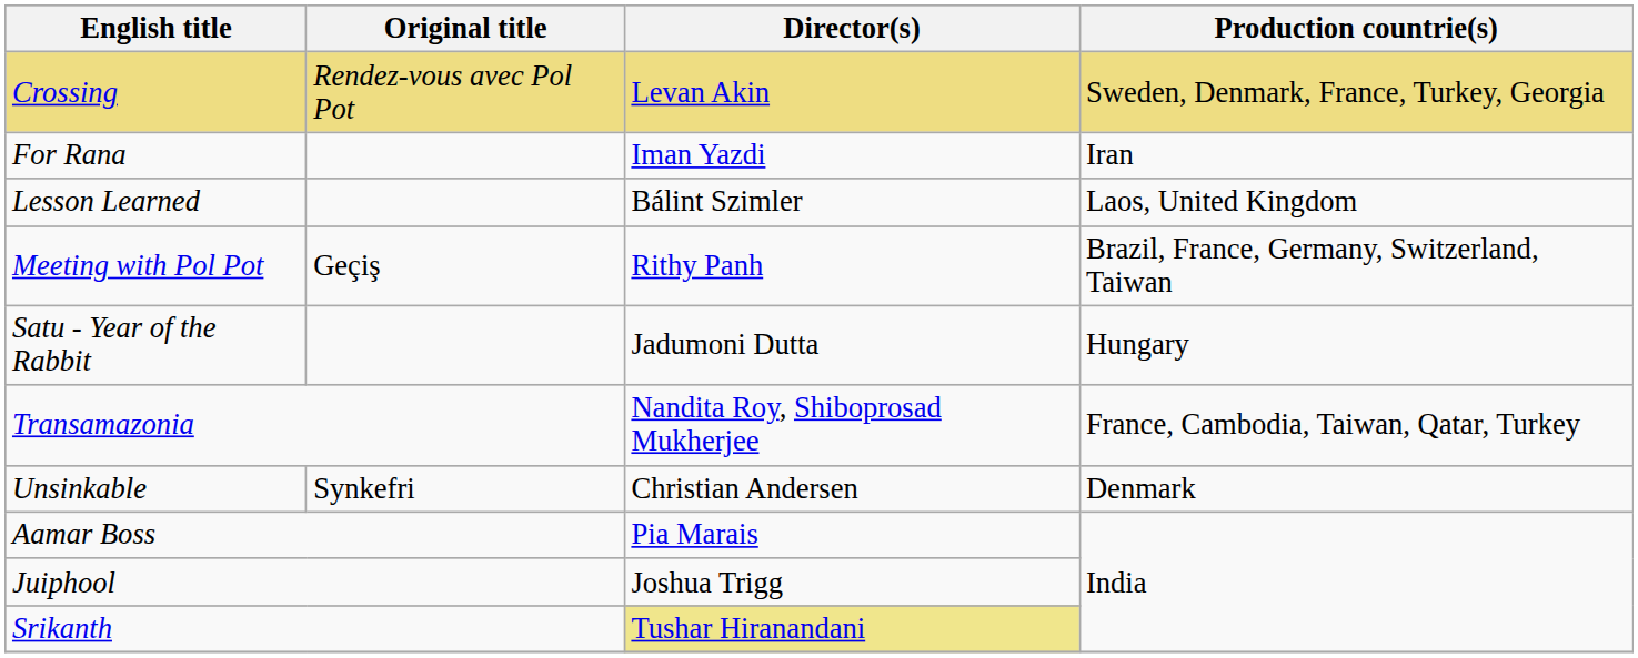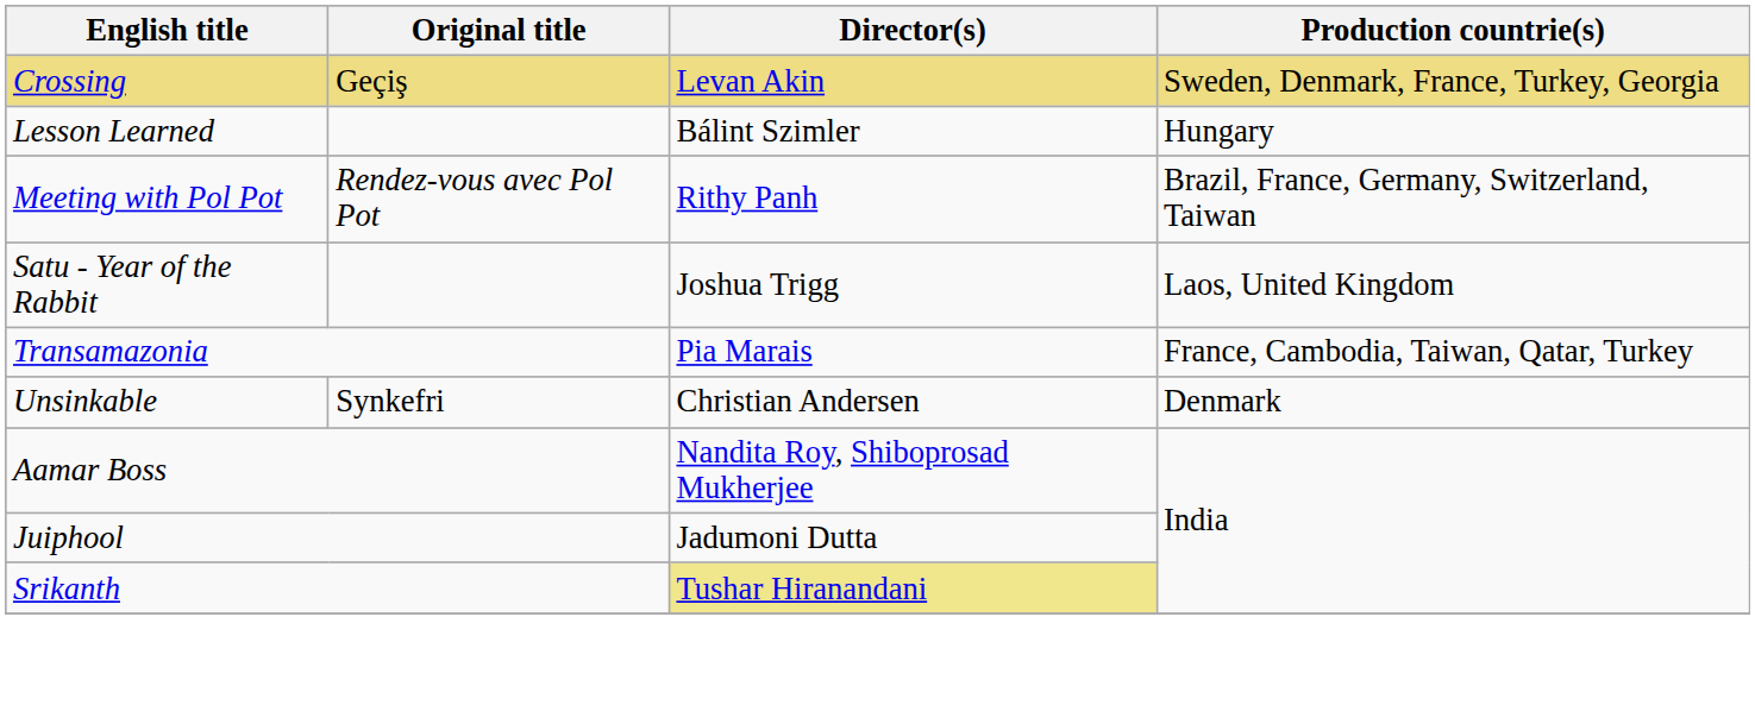Crossing | Original title: Rendez-vous avec Pol Pot -> Geçiş
- row: For Rana | Iman Yazdi | Iran
Lesson Learned | Production countrie(s): Laos, United Kingdom -> Hungary
Meeting with Pol Pot | Original title: Geçiş -> Rendez-vous avec Pol Pot
Satu - Year of the Rabbit | Director(s): Jadumoni Dutta -> Joshua Trigg
Satu - Year of the Rabbit | Production countrie(s): Hungary -> Laos, United Kingdom
Transamazonia | Director(s): Nandita Roy, Shiboprosad Mukherjee -> Pia Marais
Aamar Boss | Director(s): Pia Marais -> Nandita Roy, Shiboprosad Mukherjee
Juiphool | Director(s): Joshua Trigg -> Jadumoni Dutta
